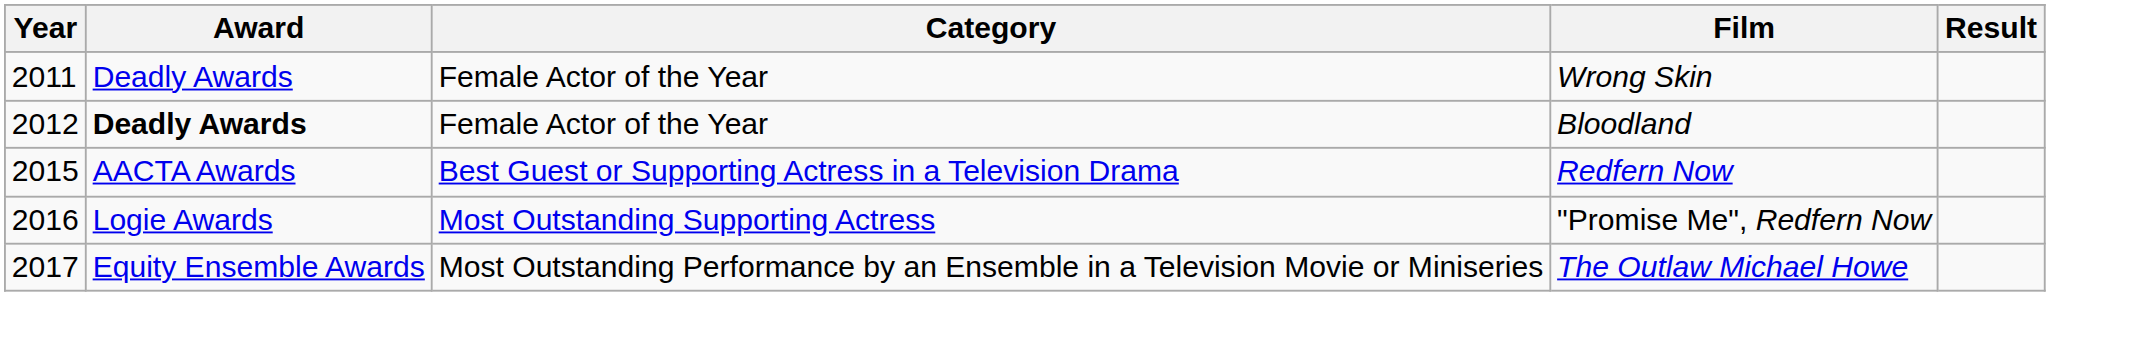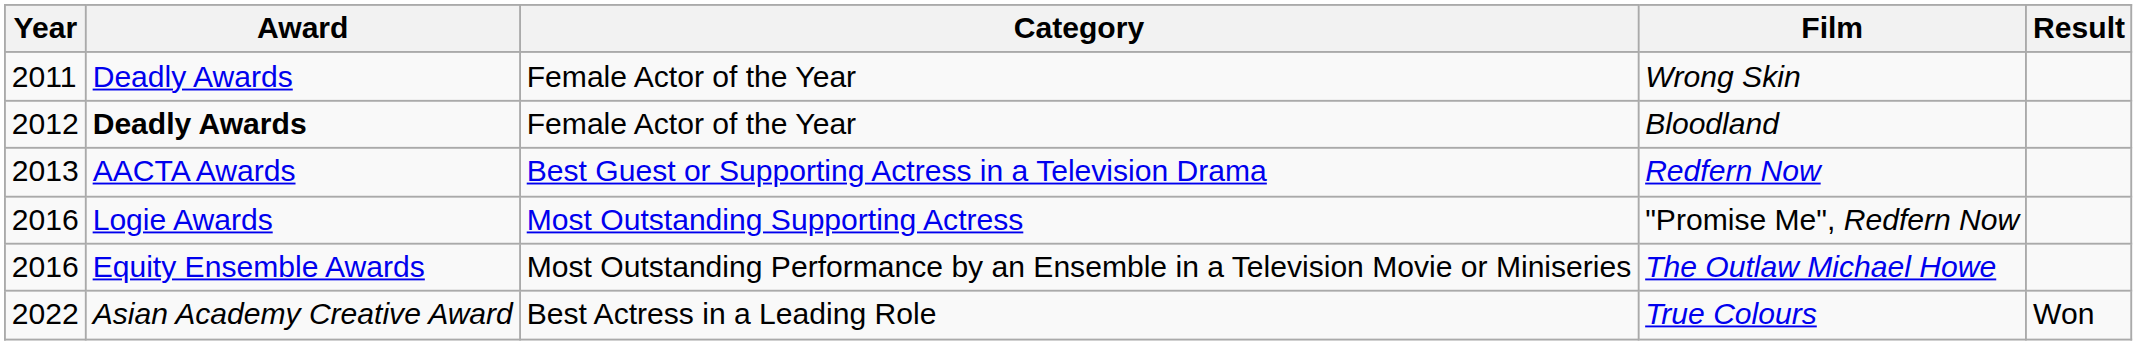Redfern Now | Year: 2015 -> 2013
The Outlaw Michael Howe | Year: 2017 -> 2016
+ row: 2022 | Asian Academy Creative Award | Best Actress in a Leading Role | True Colours | Won
